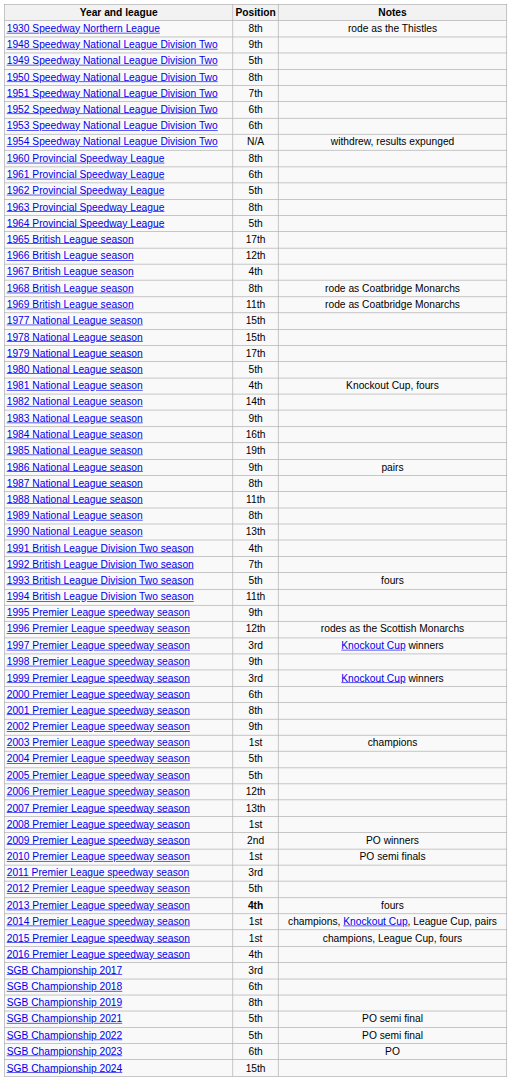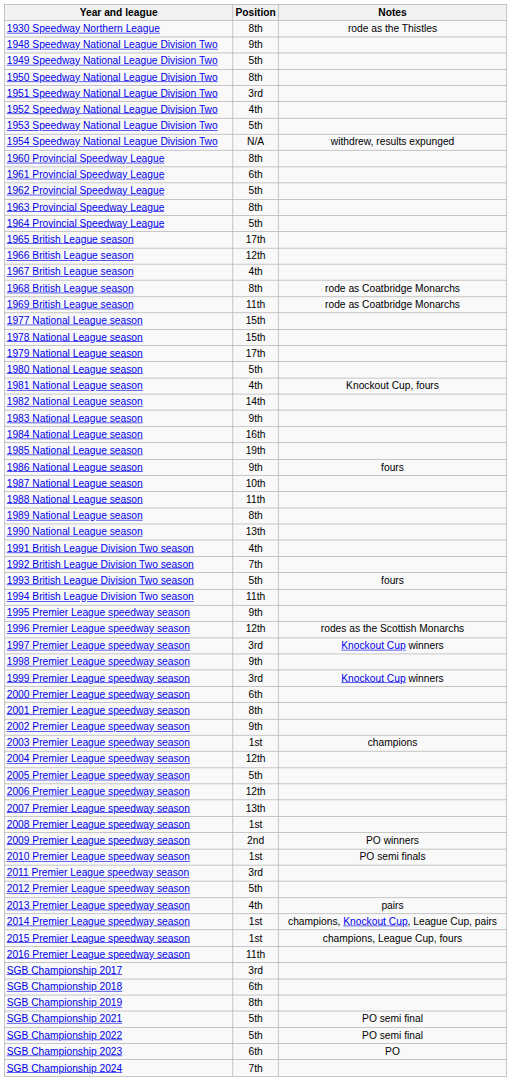1951 Speedway National League Division Two | Position: 7th -> 3rd
1952 Speedway National League Division Two | Position: 6th -> 4th
1953 Speedway National League Division Two | Position: 6th -> 5th
1986 National League season | Notes: pairs -> fours
1987 National League season | Position: 8th -> 10th
2004 Premier League speedway season | Position: 5th -> 12th
2013 Premier League speedway season | Position: bold -> normal
2013 Premier League speedway season | Notes: fours -> pairs
2016 Premier League speedway season | Position: 4th -> 11th
SGB Championship 2024 | Position: 15th -> 7th
